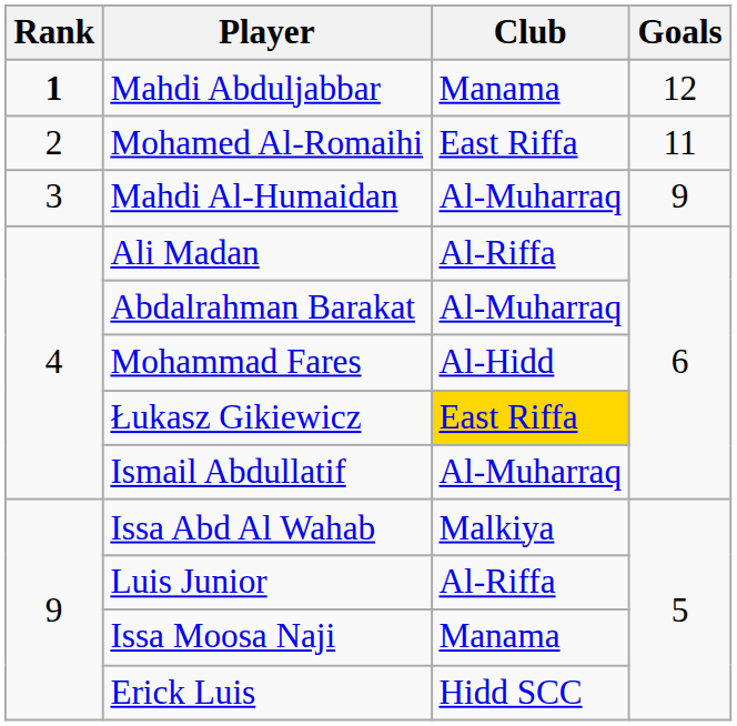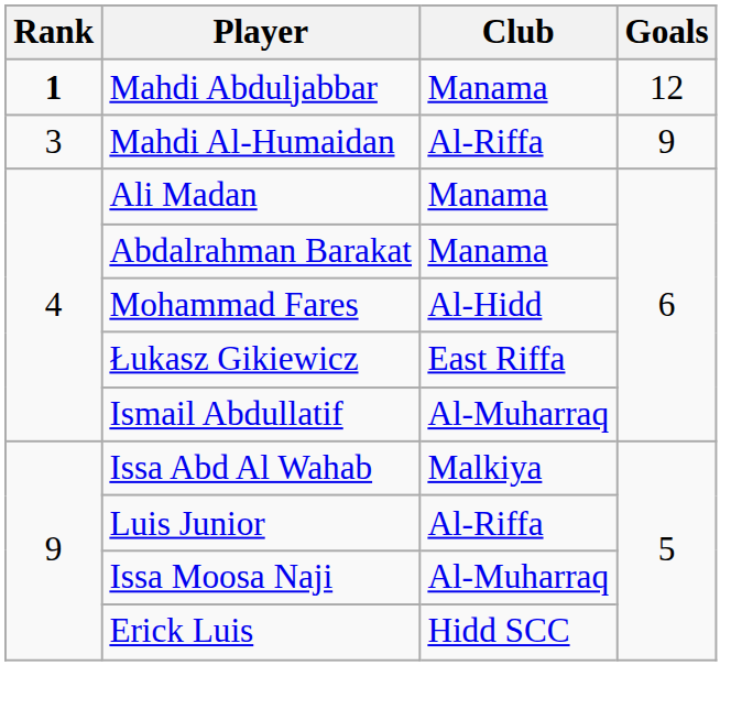- row: 2 | Mohamed Al-Romaihi | East Riffa | 11
Mahdi Al-Humaidan | Club: Al-Muharraq -> Al-Riffa
Ali Madan | Club: Al-Riffa -> Manama
Abdalrahman Barakat | Club: Al-Muharraq -> Manama
Łukasz Gikiewicz | Club: gold background -> no background
Issa Moosa Naji | Club: Manama -> Al-Muharraq
